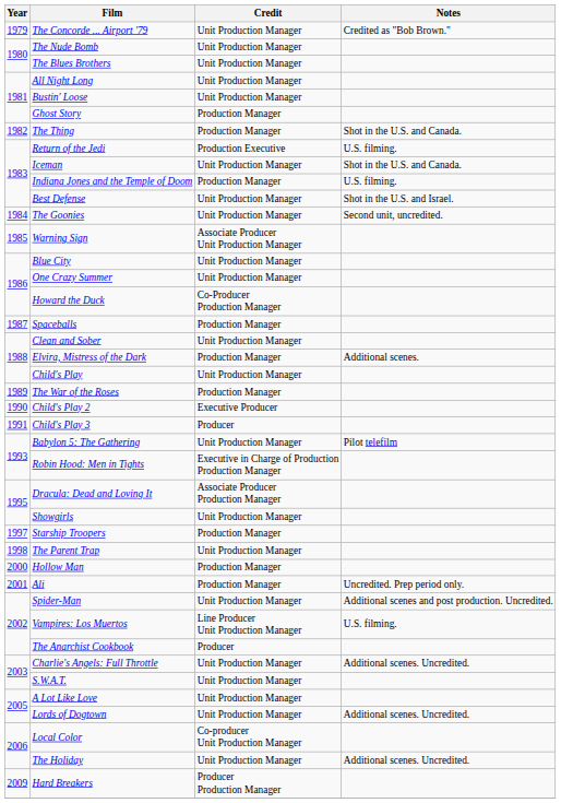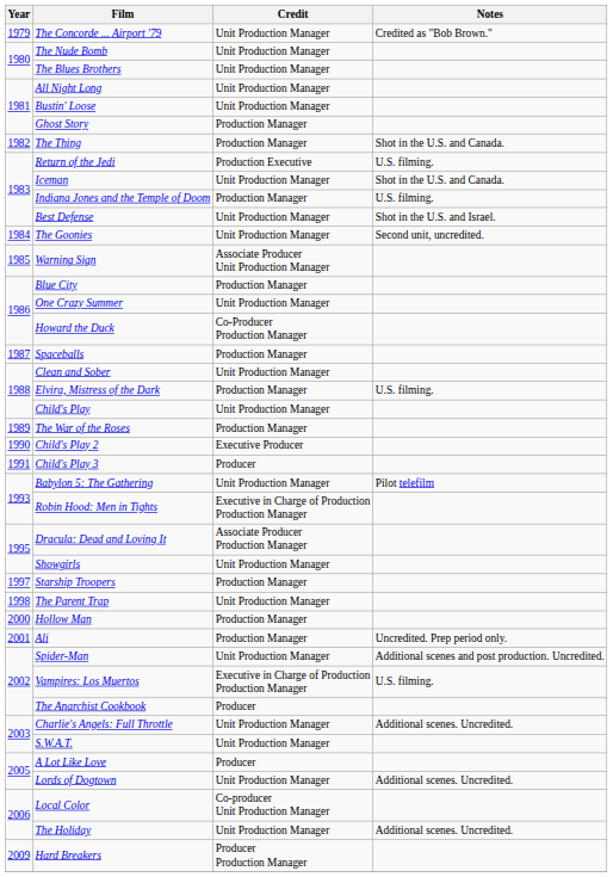Blue City | Credit: Unit Production Manager -> Production Manager
Elvira, Mistress of the Dark | Notes: Additional scenes. -> U.S. filming.
Vampires: Los Muertos | Credit: Line Producer Unit Production Manager -> Executive in Charge of Production Production Manager
A Lot Like Love | Credit: Unit Production Manager -> Producer
